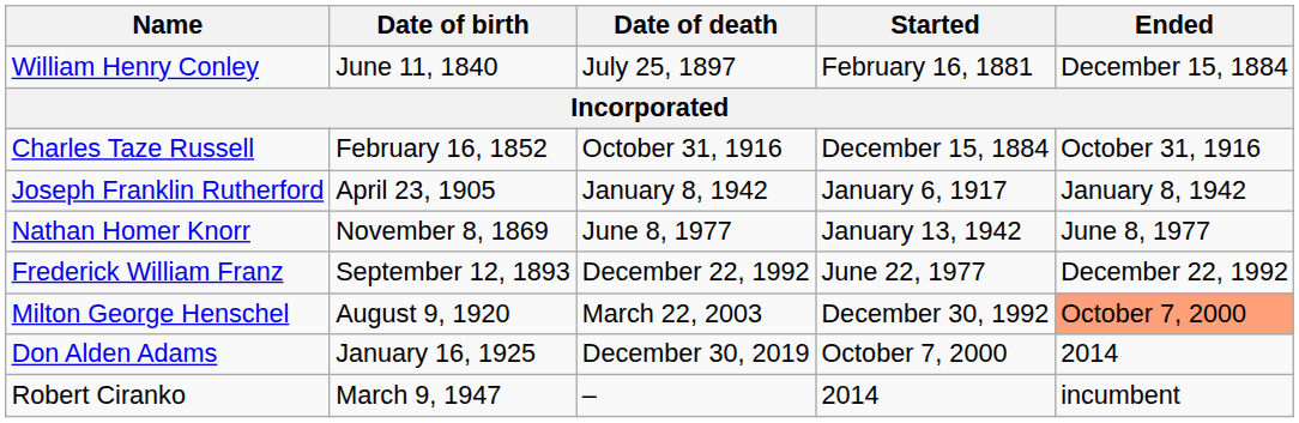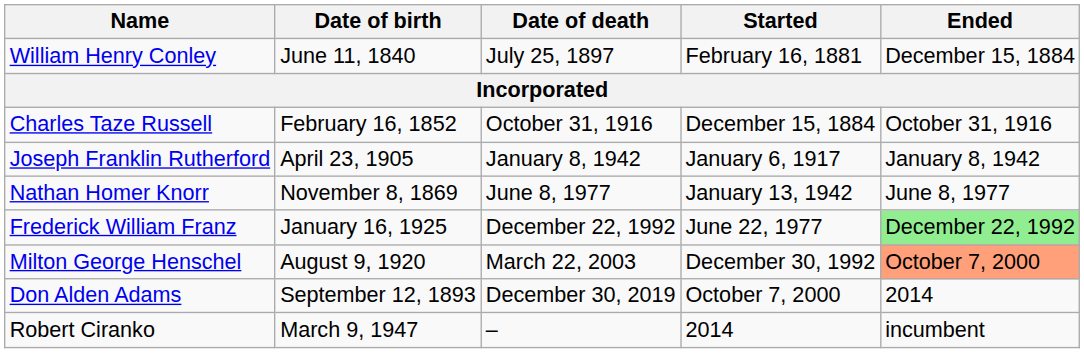Frederick William Franz | Date of birth: September 12, 1893 -> January 16, 1925
Frederick William Franz | Ended: no background -> lightgreen background
Don Alden Adams | Date of birth: January 16, 1925 -> September 12, 1893
